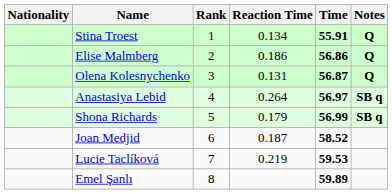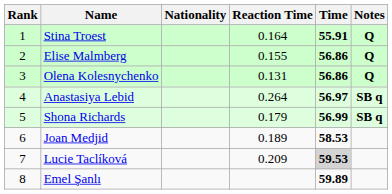columns swapped: Rank <-> Nationality
Stina Troest | Reaction Time: 0.134 -> 0.164
Elise Malmberg | Reaction Time: 0.186 -> 0.155
Olena Kolesnychenko | Time: 56.87 -> 56.86
Joan Medjid | Reaction Time: 0.187 -> 0.189
Joan Medjid | Time: 58.52 -> 58.53
Lucie Taclíková | Reaction Time: 0.219 -> 0.209
Lucie Taclíková | Time: no background -> lightgrey background
